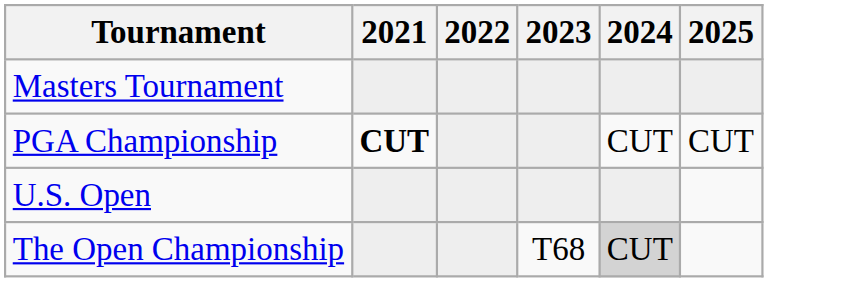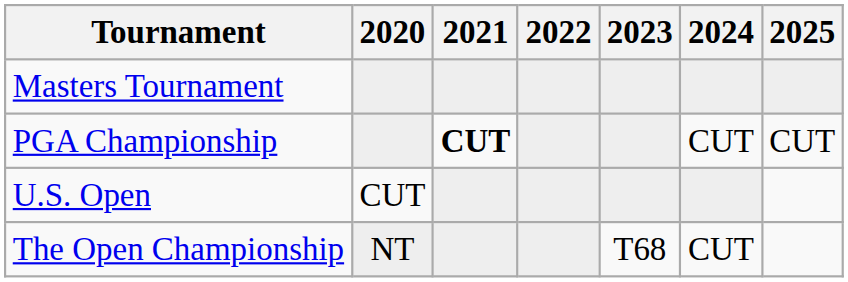+ column: 2020 | CUT | NT
The Open Championship | 2024: lightgrey background -> no background
